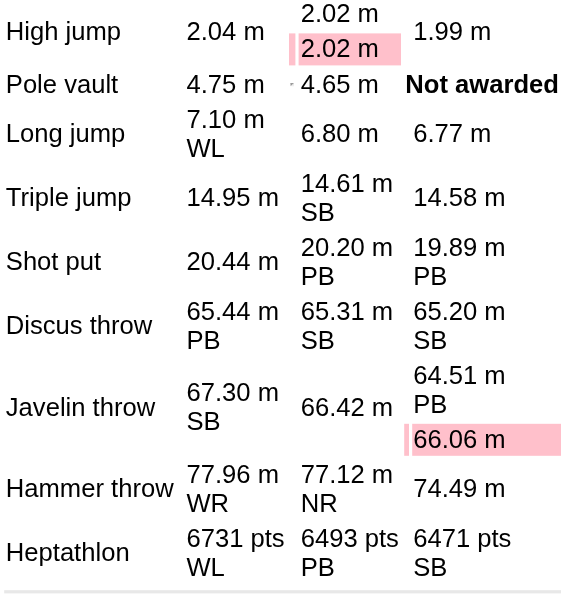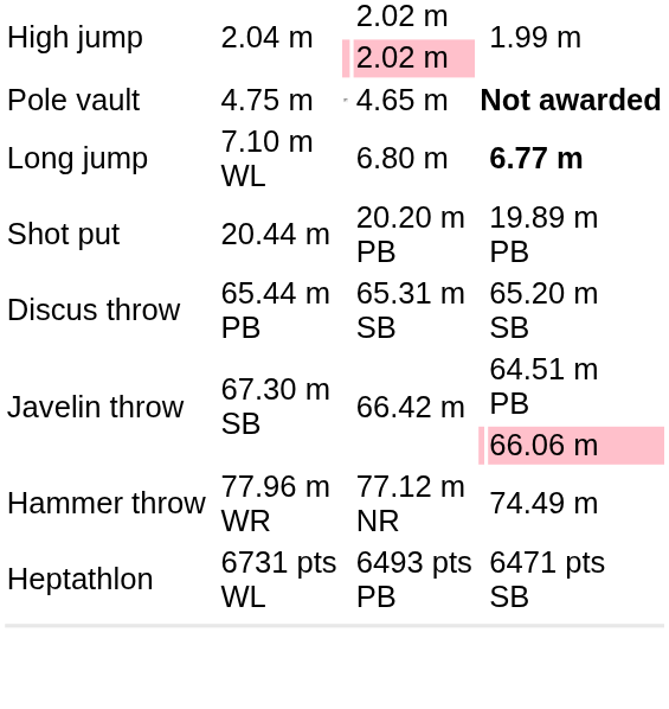Long jump | column 7: normal -> bold
- row: Triple jump | 14.95 m | 14.61 m SB | 14.58 m
